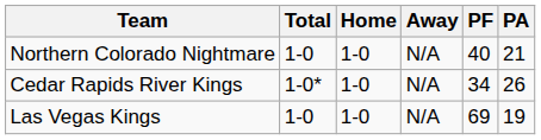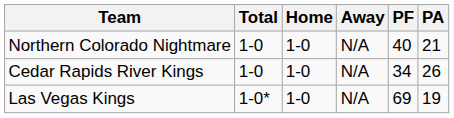Cedar Rapids River Kings | Total: 1-0* -> 1-0
Las Vegas Kings | Total: 1-0 -> 1-0*
